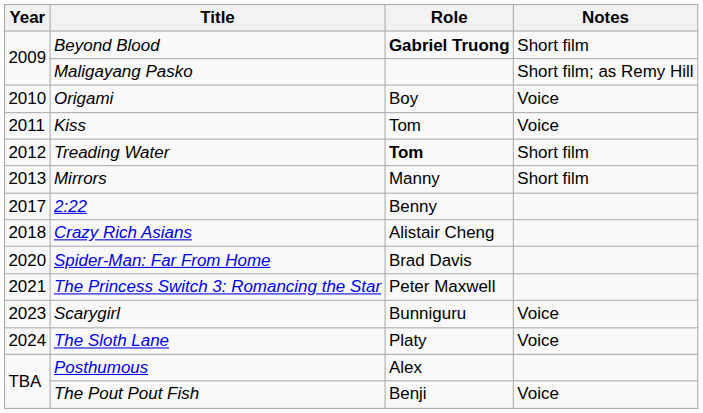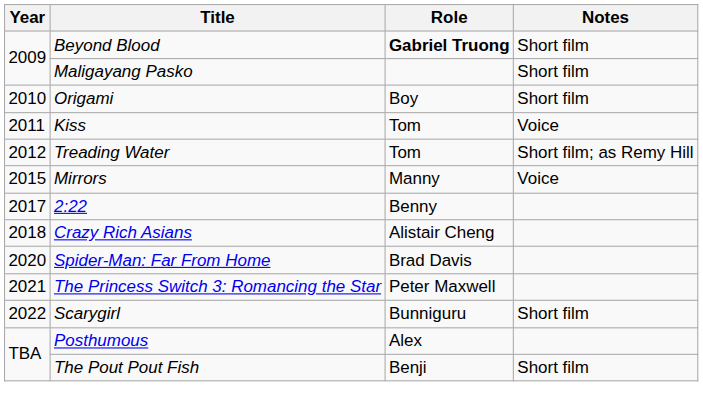Maligayang Pasko | Notes: Short film; as Remy Hill -> Short film
Origami | Notes: Voice -> Short film
Treading Water | Role: bold -> normal
Treading Water | Notes: Short film -> Short film; as Remy Hill
Mirrors | Year: 2013 -> 2015
Mirrors | Notes: Short film -> Voice
Scarygirl | Year: 2023 -> 2022
Scarygirl | Notes: Voice -> Short film
- row: 2024 | The Sloth Lane | Platy | Voice
The Pout Pout Fish | Notes: Voice -> Short film
